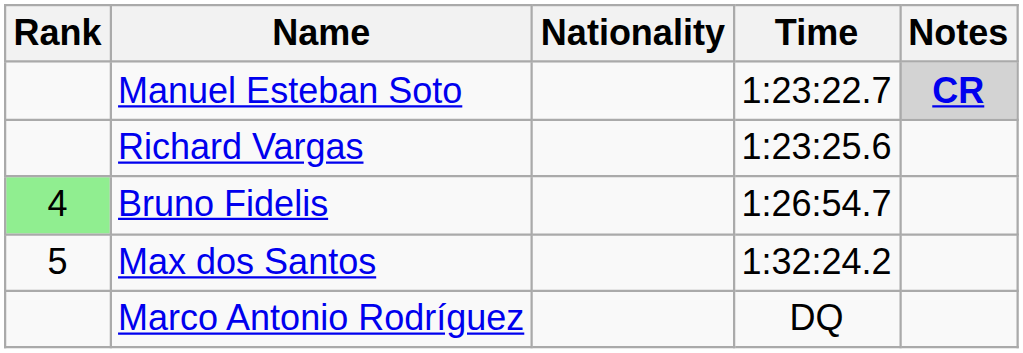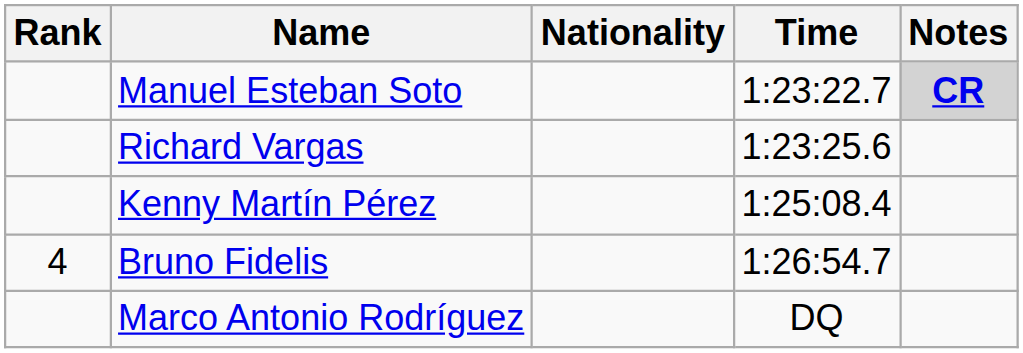+ row: Kenny Martín Pérez | 1:25:08.4
Bruno Fidelis | Rank: lightgreen background -> no background
- row: 5 | Max dos Santos | 1:32:24.2
